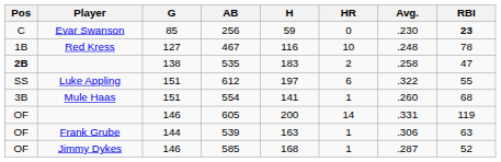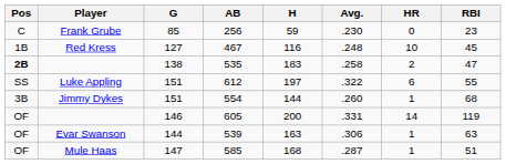columns swapped: Avg. <-> HR
256 | Player: Evar Swanson -> Frank Grube
256 | RBI: bold -> normal
467 | RBI: 78 -> 45
554 | Player: Mule Haas -> Jimmy Dykes
554 | H: 141 -> 144
539 | Player: Frank Grube -> Evar Swanson
585 | Player: Jimmy Dykes -> Mule Haas
585 | G: 146 -> 147
585 | RBI: 52 -> 51
